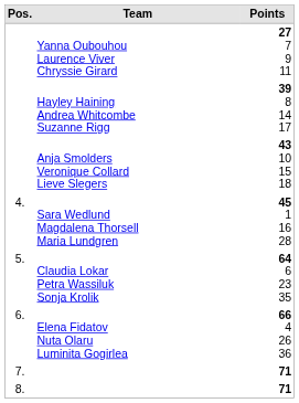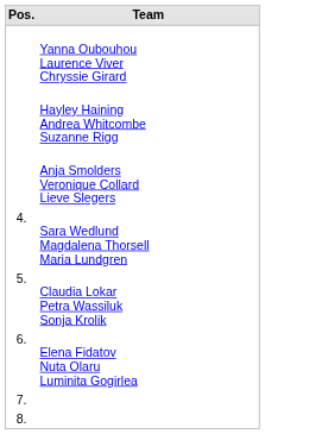- column: Points | 27 7 9 11 | 39 8 14 17 | 43 10 15 18 | 45 1 16 28 | 64 6 23 35 | 66 4 26 36 | 71 | 71
